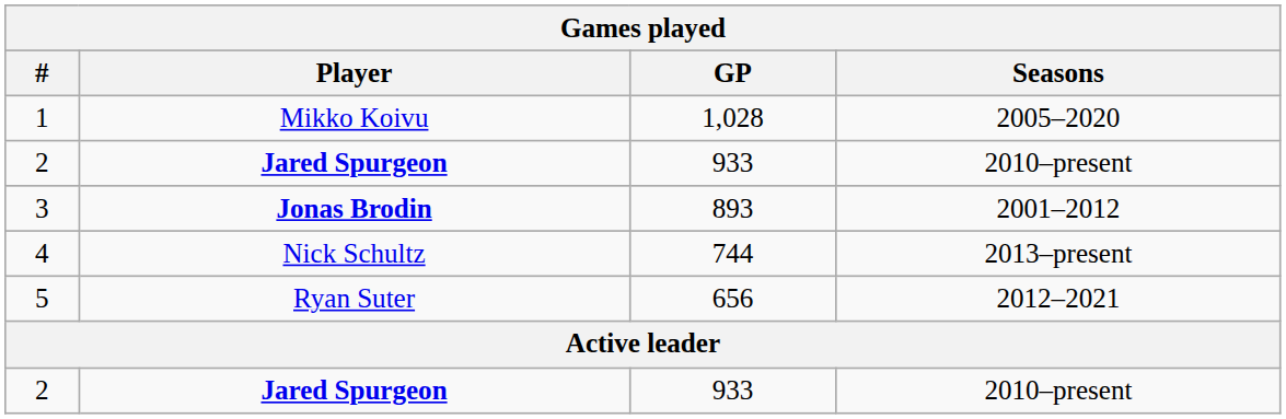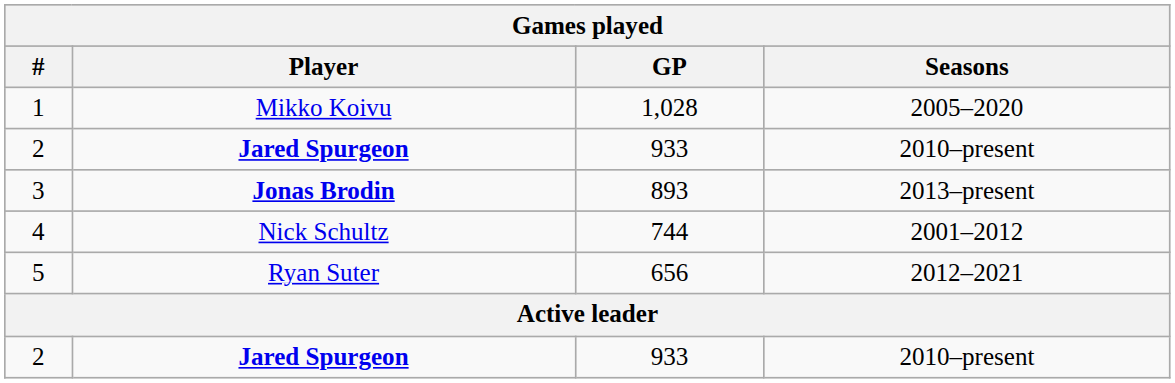3 | Seasons: 2001–2012 -> 2013–present
4 | Seasons: 2013–present -> 2001–2012
